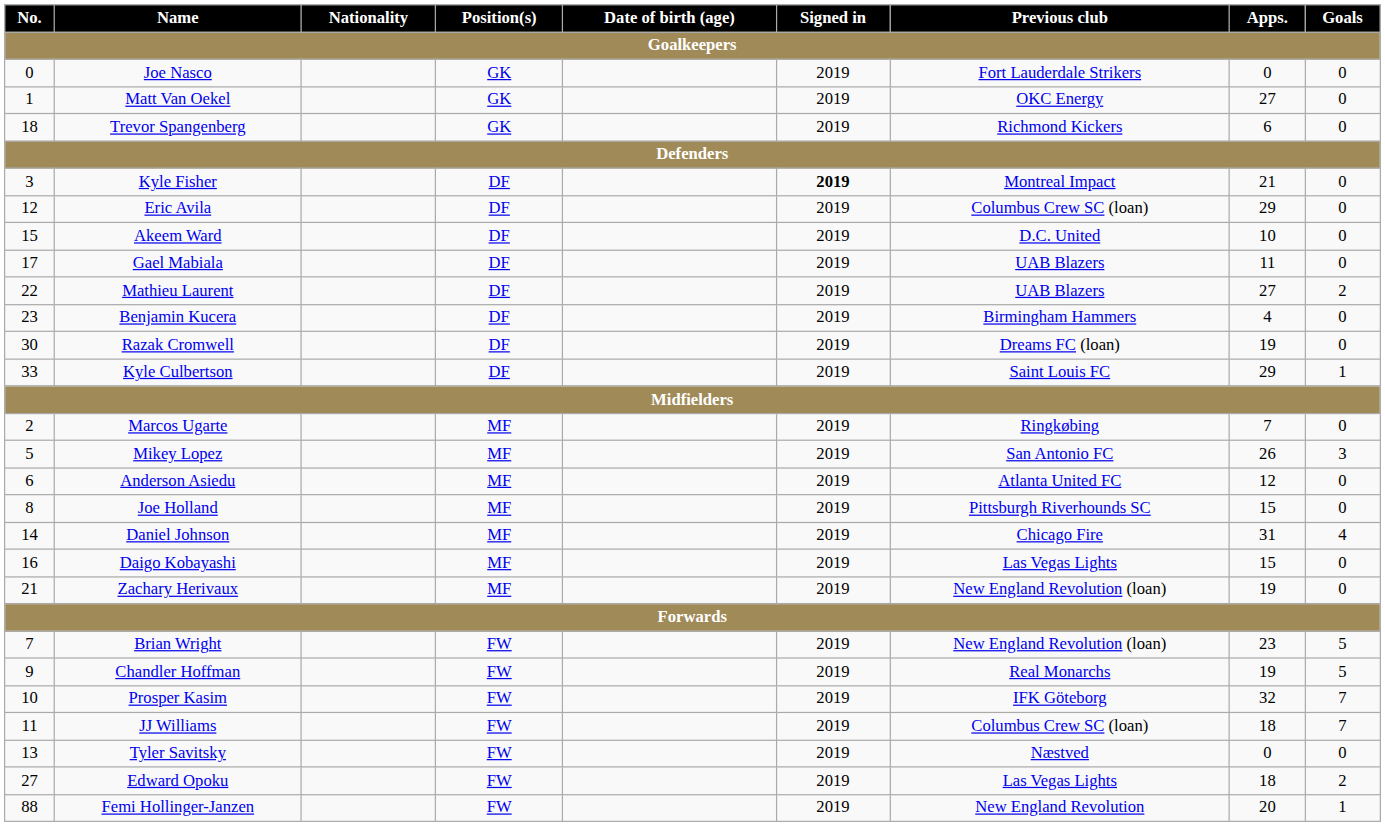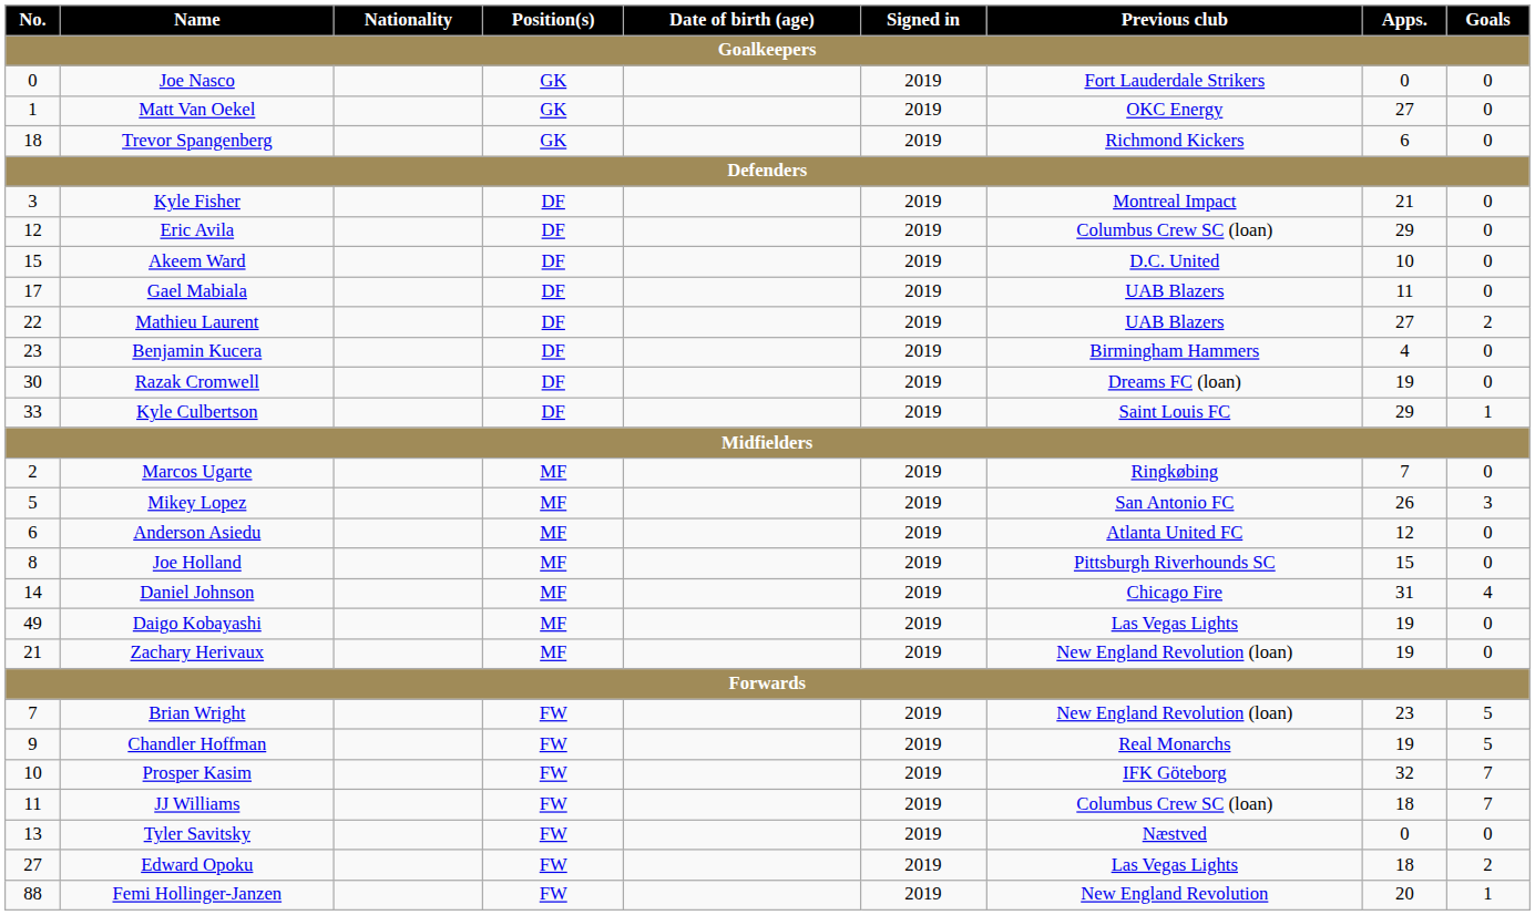Kyle Fisher | Signed in: bold -> normal
Daigo Kobayashi | No.: 16 -> 49
Daigo Kobayashi | Apps.: 15 -> 19
